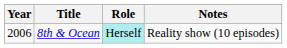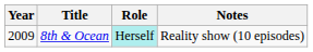8th & Ocean | Year: 2006 -> 2009
